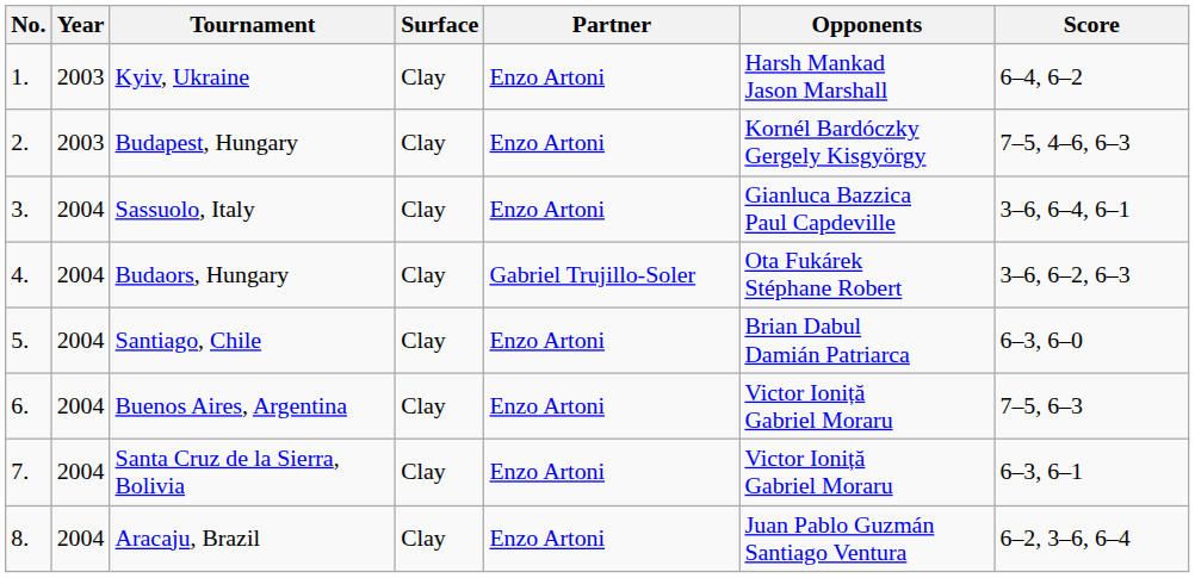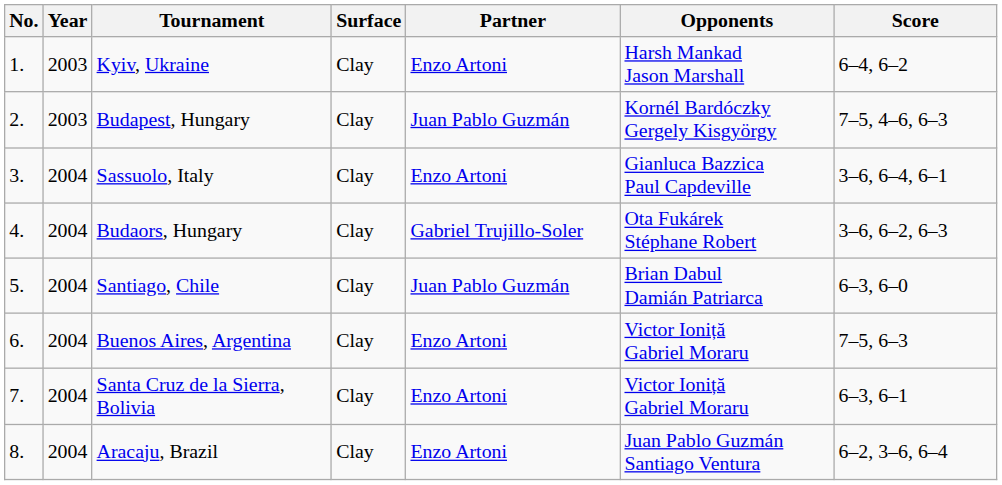Budapest, Hungary | Partner: Enzo Artoni -> Juan Pablo Guzmán
Santiago, Chile | Partner: Enzo Artoni -> Juan Pablo Guzmán
